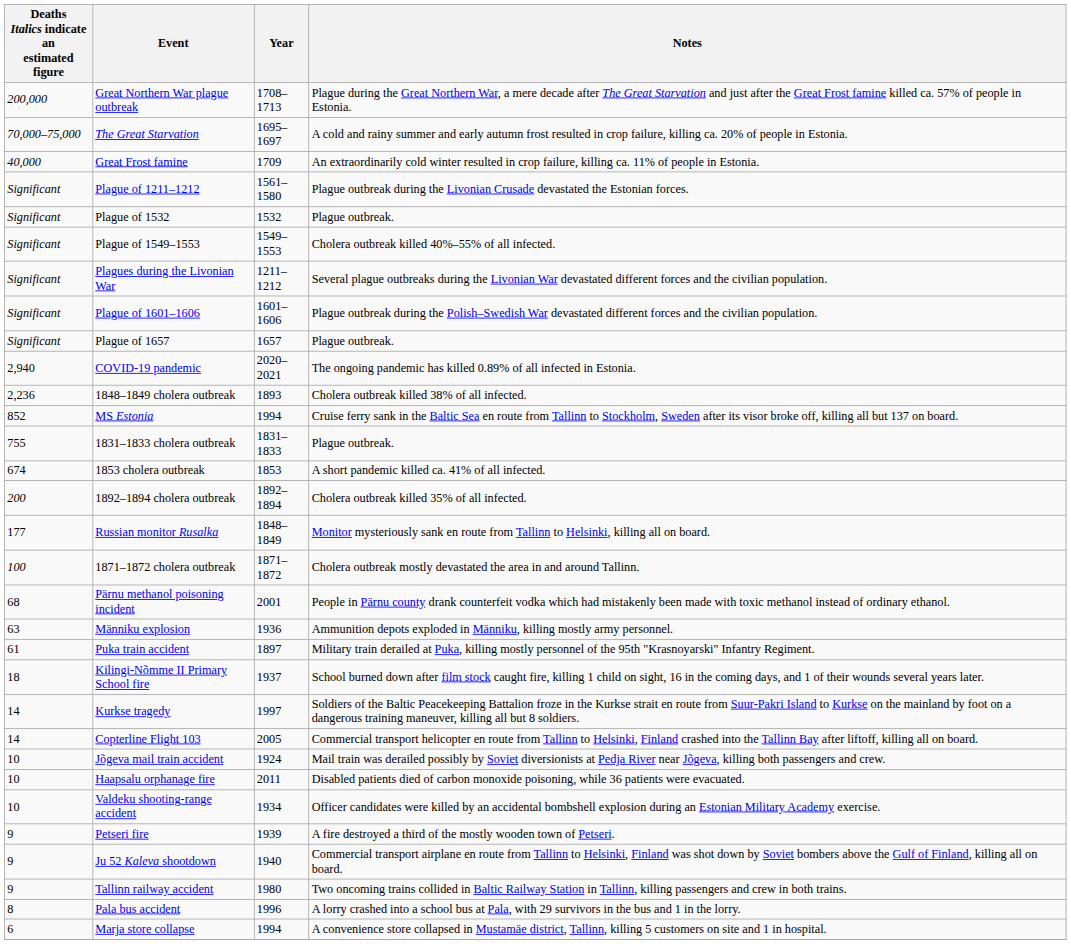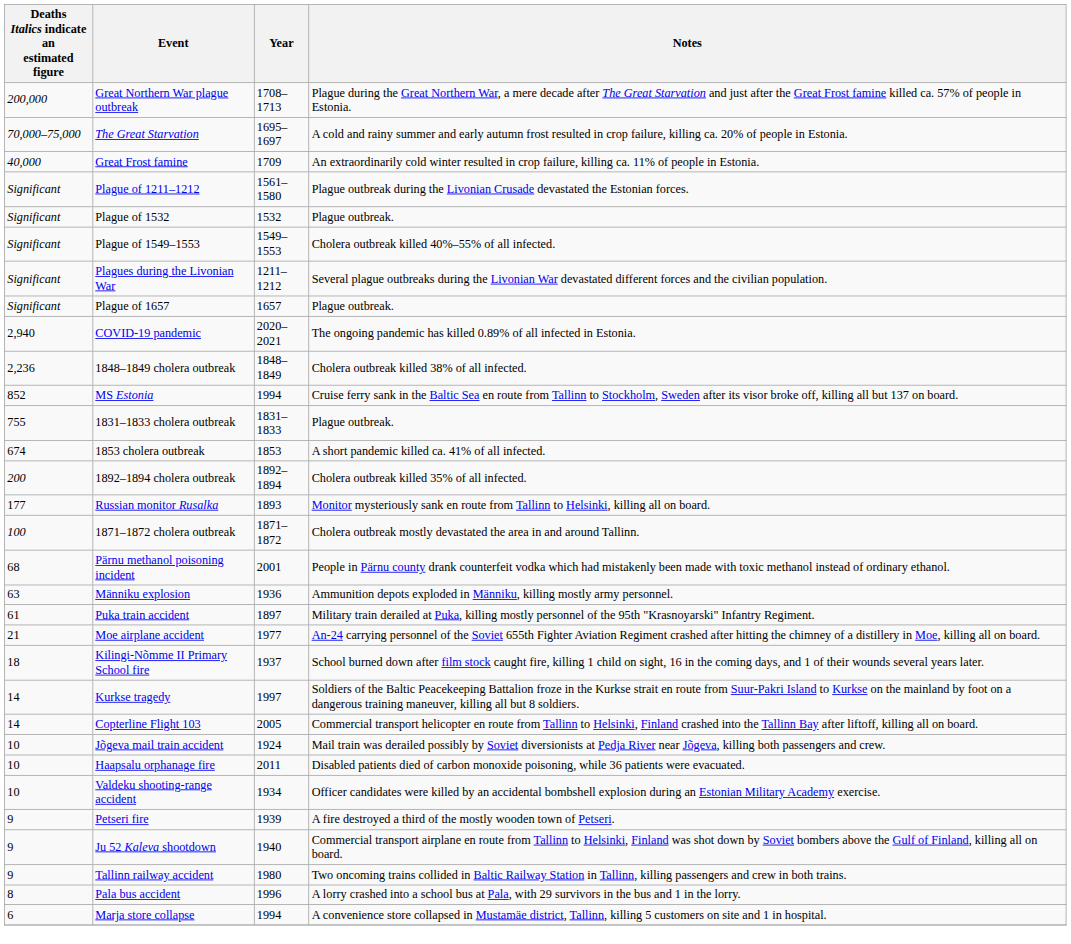- row: Significant | Plague of 1601–1606 | 1601–1606 | Plague outbreak during the Polish–Swedish War devastated different forces and the civilian population.
1848–1849 cholera outbreak | Year: 1893 -> 1848–1849
Russian monitor Rusalka | Year: 1848–1849 -> 1893
+ row: 21 | Moe airplane accident | 1977 | An-24 carrying personnel of the Soviet 655th Fighter Aviation Regiment crashed after hitting the chimney of a distillery in Moe, killing all on board.
